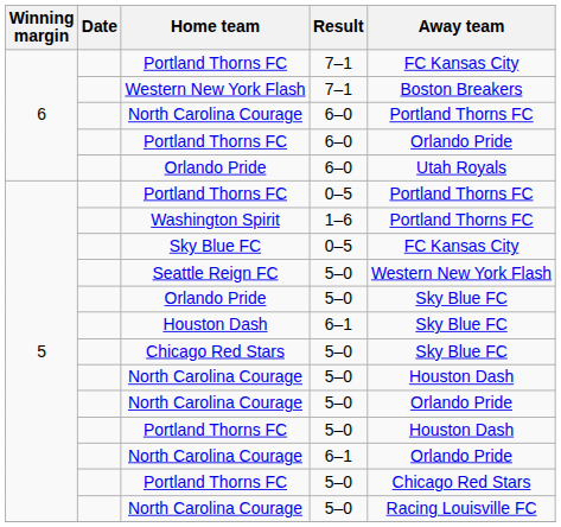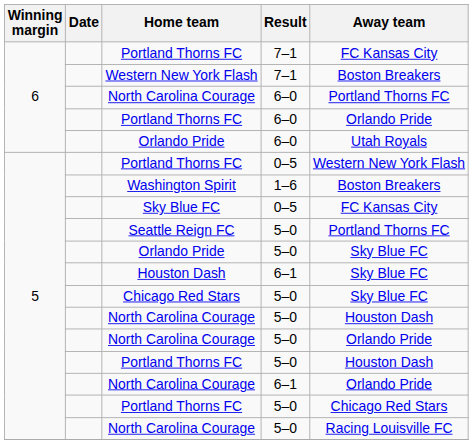Portland Thorns FC / 0–5 | Away team: Portland Thorns FC -> Western New York Flash
Washington Spirit | Away team: Portland Thorns FC -> Boston Breakers
Seattle Reign FC | Away team: Western New York Flash -> Portland Thorns FC
